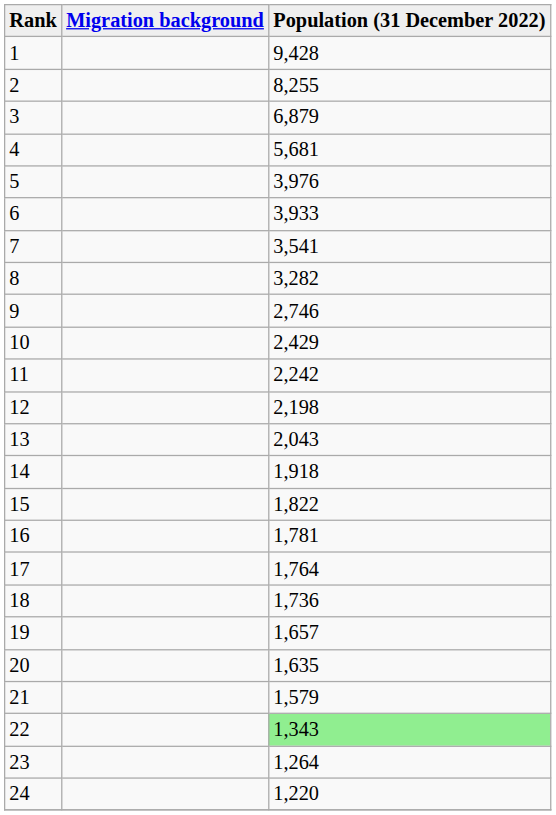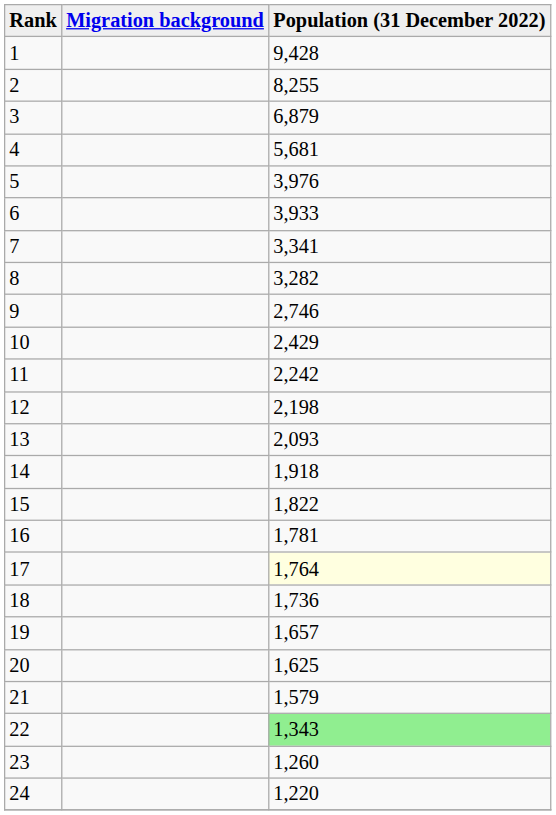7 | Population (31 December 2022): 3,541 -> 3,341
13 | Population (31 December 2022): 2,043 -> 2,093
17 | Population (31 December 2022): no background -> lightyellow background
20 | Population (31 December 2022): 1,635 -> 1,625
23 | Population (31 December 2022): 1,264 -> 1,260
